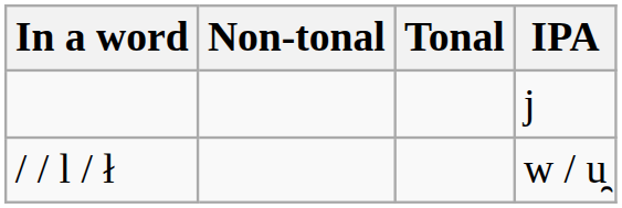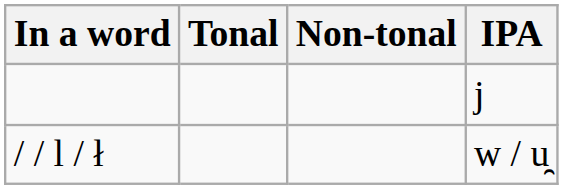columns swapped: Non-tonal <-> Tonal
